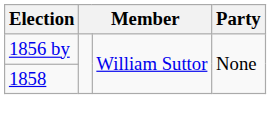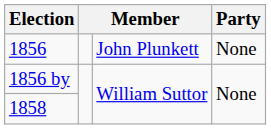+ row: 1856 | John Plunkett | None
